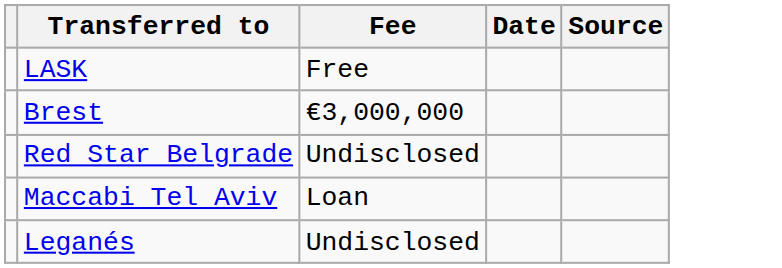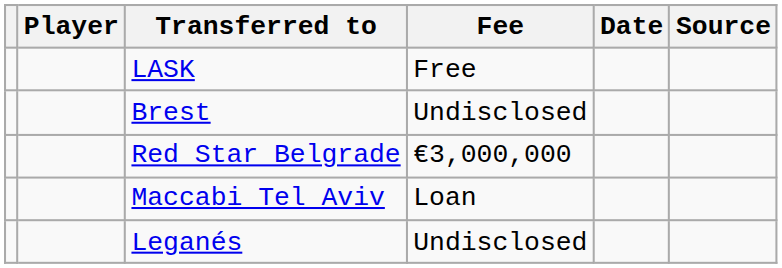+ column: Player
Brest | Fee: €3,000,000 -> Undisclosed
Red Star Belgrade | Fee: Undisclosed -> €3,000,000
